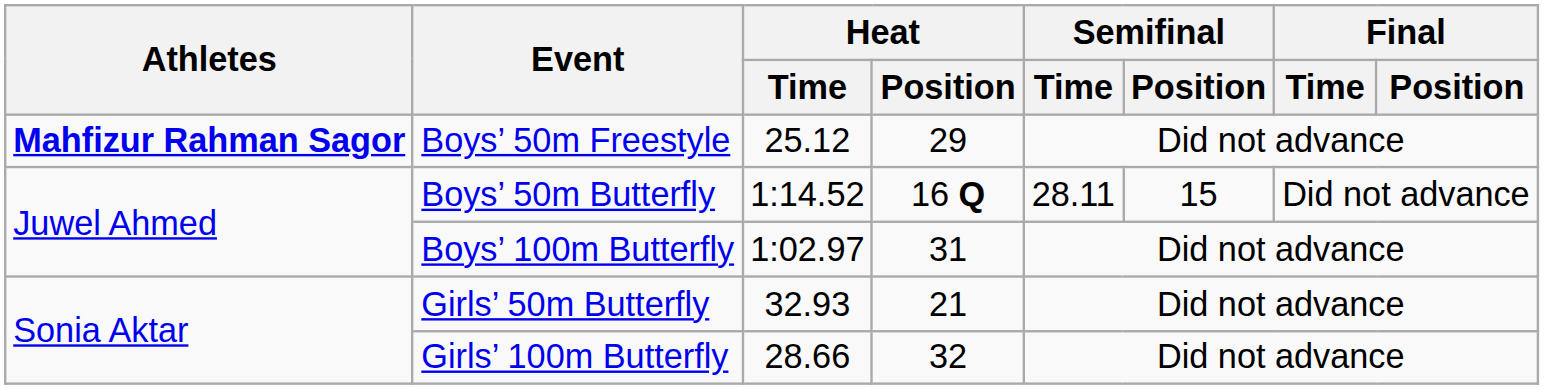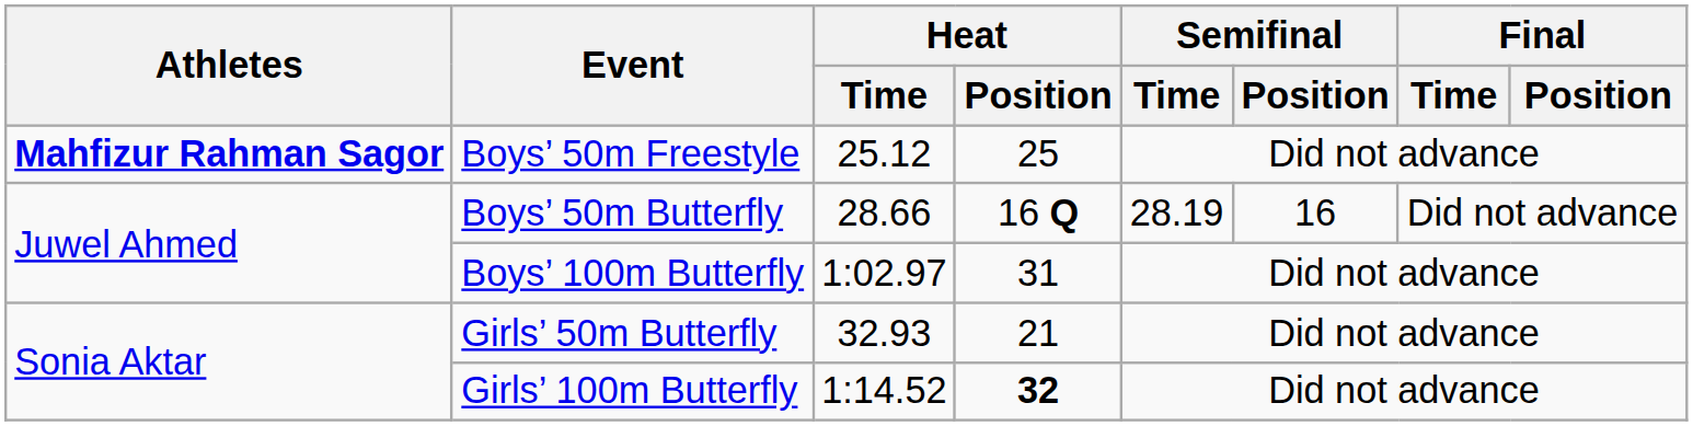Boys’ 50m Freestyle | Heat / Position: 29 -> 25
Boys’ 50m Butterfly | Heat / Time: 1:14.52 -> 28.66
Boys’ 50m Butterfly | Semifinal / Time: 28.11 -> 28.19
Boys’ 50m Butterfly | Semifinal / Position: 15 -> 16
Girls’ 100m Butterfly | Heat / Time: 28.66 -> 1:14.52
Girls’ 100m Butterfly | Heat / Position: normal -> bold
